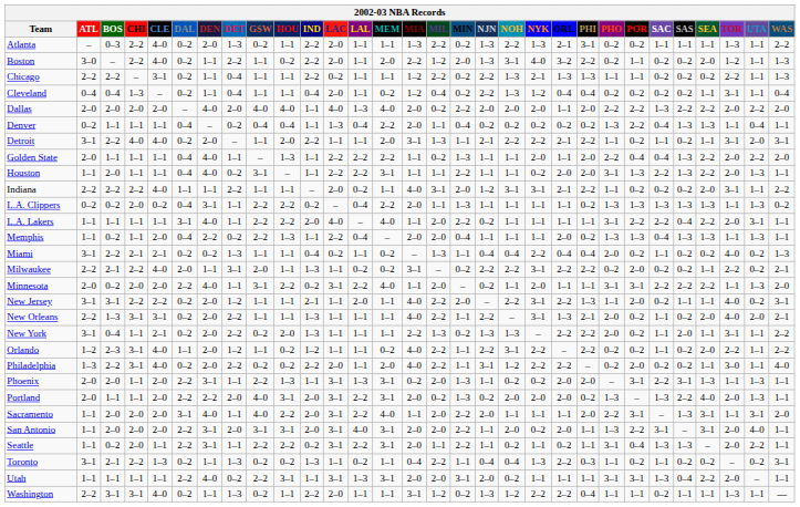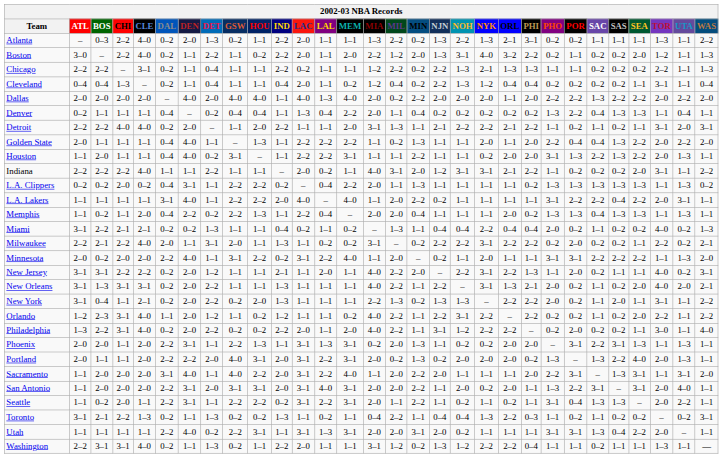Detroit | ATL: 3–1 -> 2–2
New Orleans | ATL: 2–2 -> 3–1
